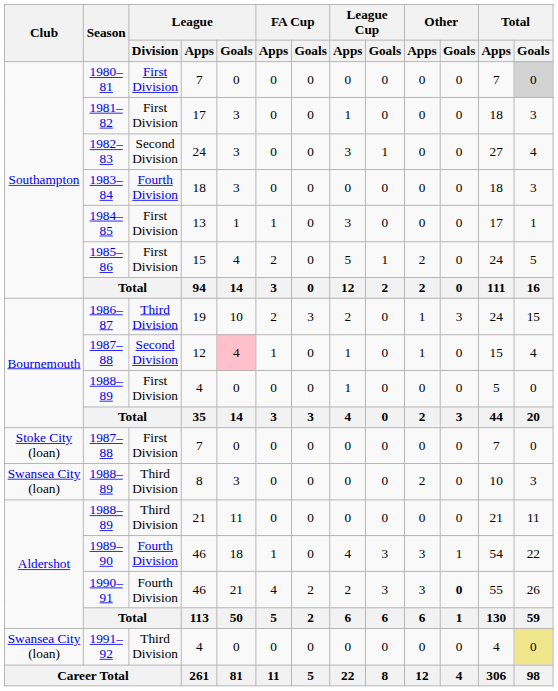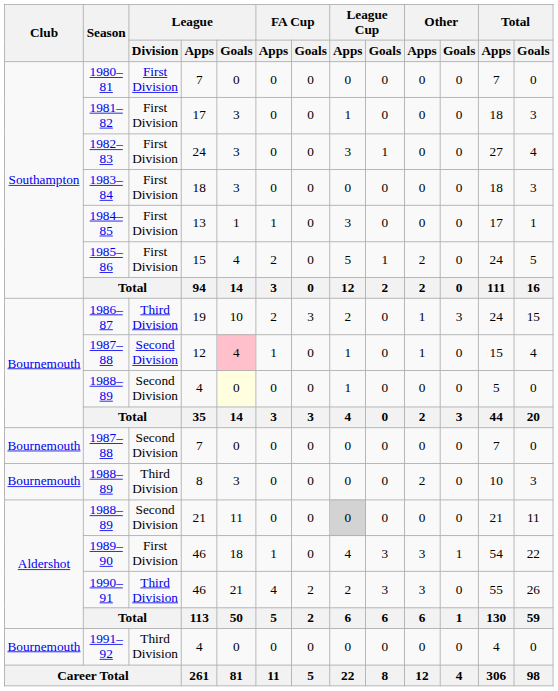1980–81 | Total / Goals: lightgrey background -> no background
1982–83 | League / Division: Second Division -> First Division
1983–84 | League / Division: Fourth Division -> First Division
1988–89 / 4 | League / Division: First Division -> Second Division
1988–89 / 4 | League / Goals: no background -> lightyellow background
1987–88 / 7 | Club: Stoke City (loan) -> Bournemouth
1987–88 / 7 | League / Division: First Division -> Second Division
1988–89 / 8 | Club: Swansea City (loan) -> Bournemouth
1988–89 / 21 | League / Division: Third Division -> Second Division
1988–89 / 21 | League Cup / Apps: no background -> lightgrey background
1989–90 | League / Division: Fourth Division -> First Division
1990–91 | League / Division: Fourth Division -> Third Division
1990–91 | Other / Goals: bold -> normal
1991–92 | Club: Swansea City (loan) -> Bournemouth
1991–92 | Total / Goals: khaki background -> no background
